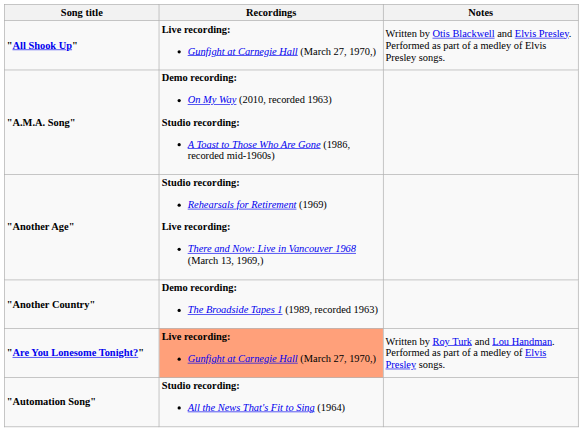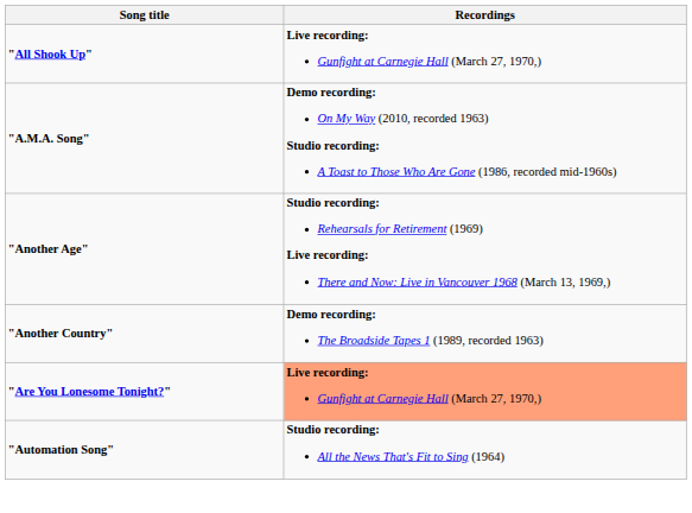- column: Notes | Written by Otis Blackwell and Elvis Presley. Performed as part of a medley of Elvis Presley songs. | Written by Roy Turk and Lou Handman. Performed as part of a medley of Elvis Presley songs.
